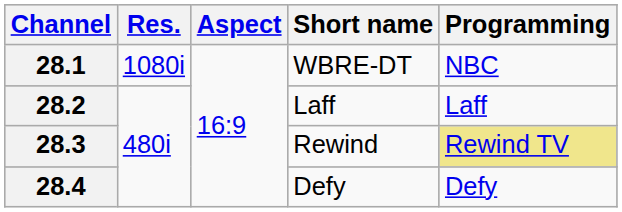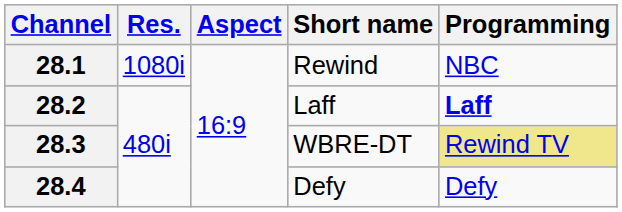28.1 | Short name: WBRE-DT -> Rewind
28.2 | Programming: normal -> bold
28.3 | Short name: Rewind -> WBRE-DT
